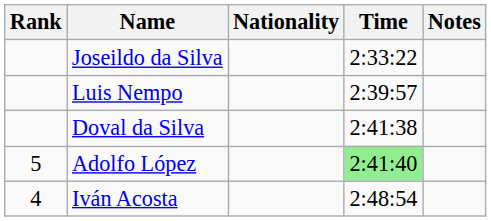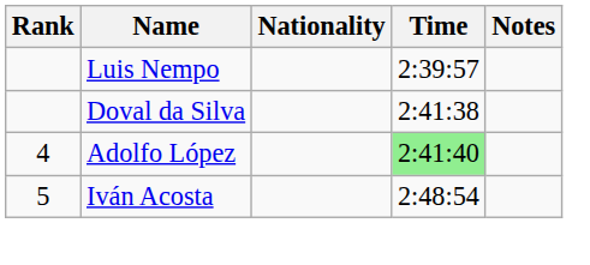- row: Joseildo da Silva | 2:33:22
Adolfo López | Rank: 5 -> 4
Iván Acosta | Rank: 4 -> 5
